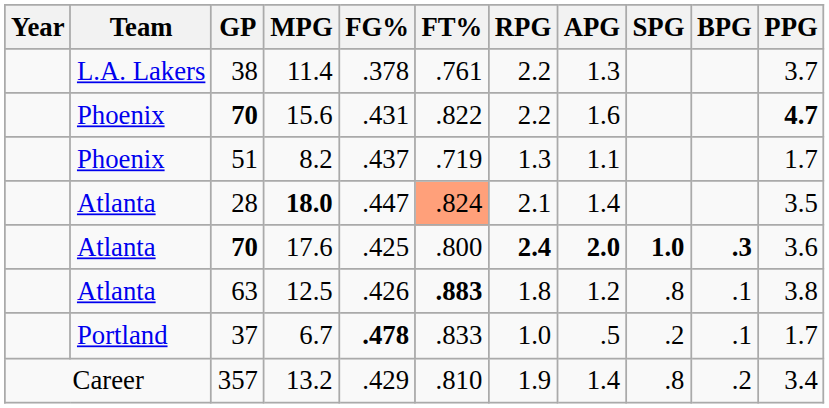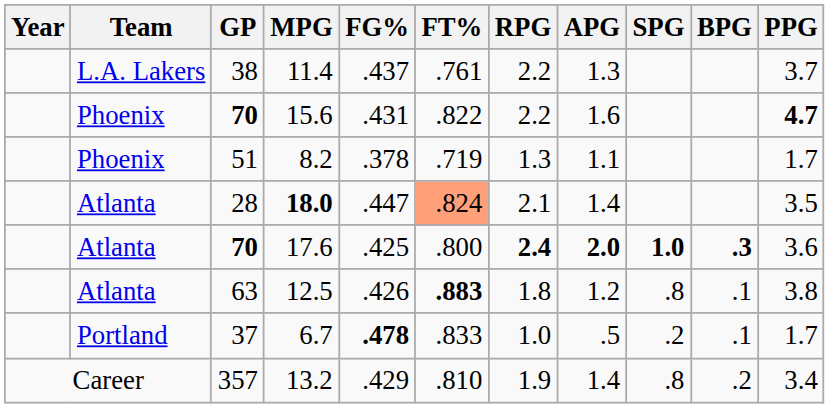11.4 | FG%: .378 -> .437
8.2 | FG%: .437 -> .378
